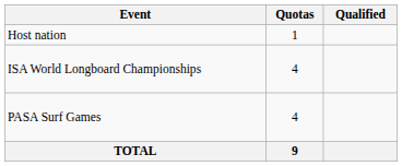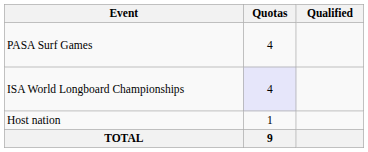rows swapped: Host nation <-> PASA Surf Games
ISA World Longboard Championships | Quotas: no background -> lavender background
